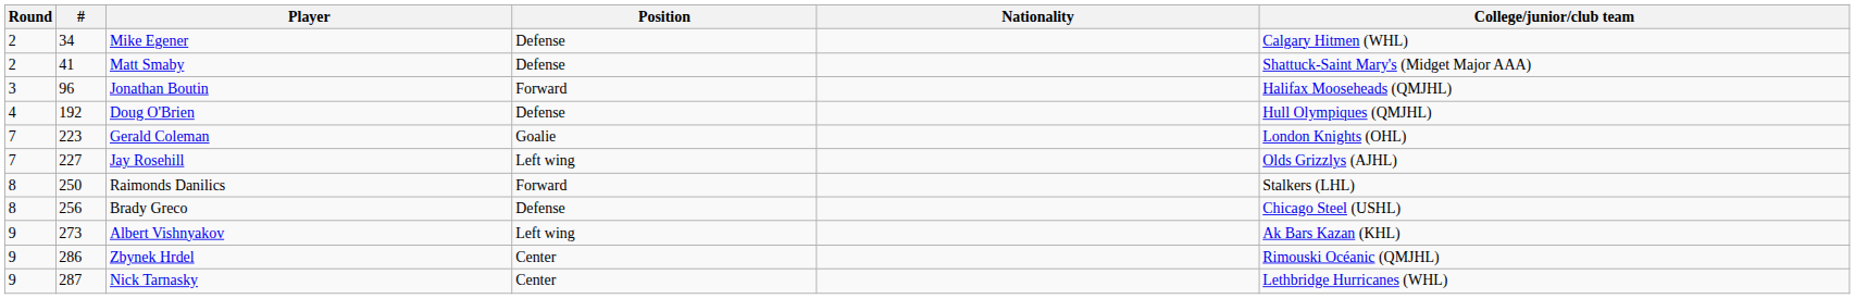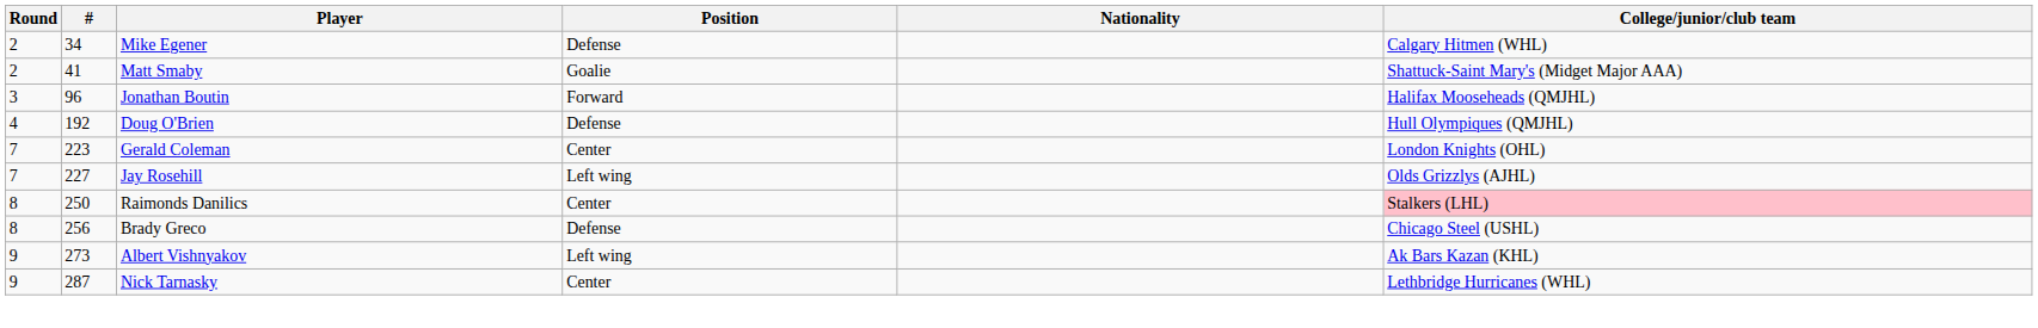Matt Smaby | Position: Defense -> Goalie
Gerald Coleman | Position: Goalie -> Center
Raimonds Danilics | Position: Forward -> Center
Raimonds Danilics | College/junior/club team: no background -> pink background
- row: 9 | 286 | Zbynek Hrdel | Center | Rimouski Océanic (QMJHL)
